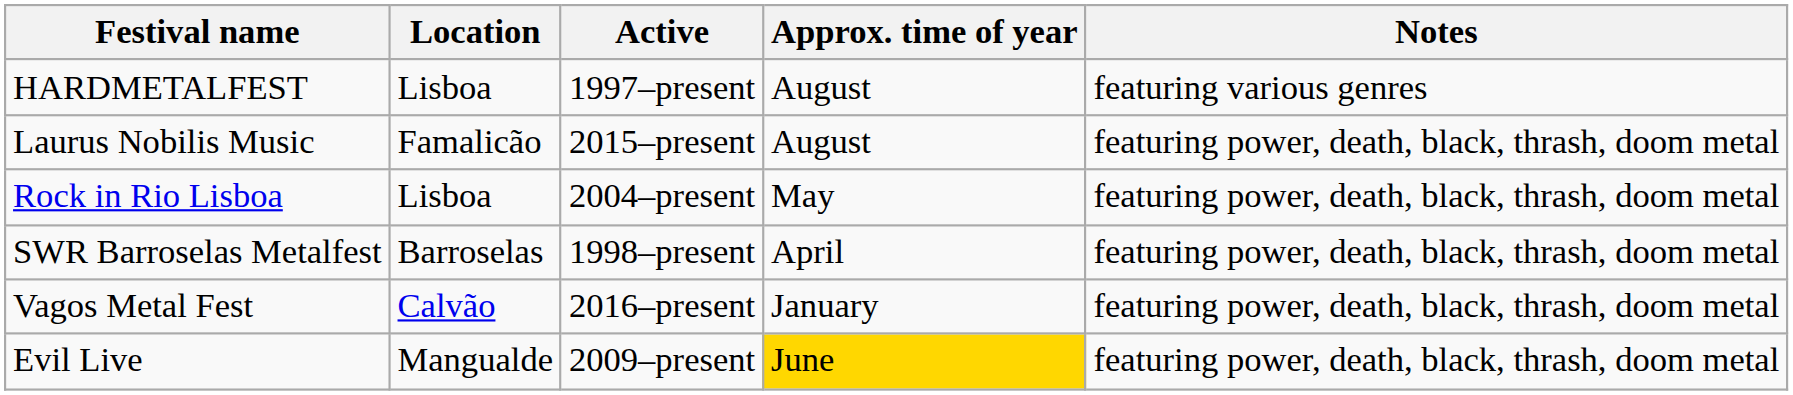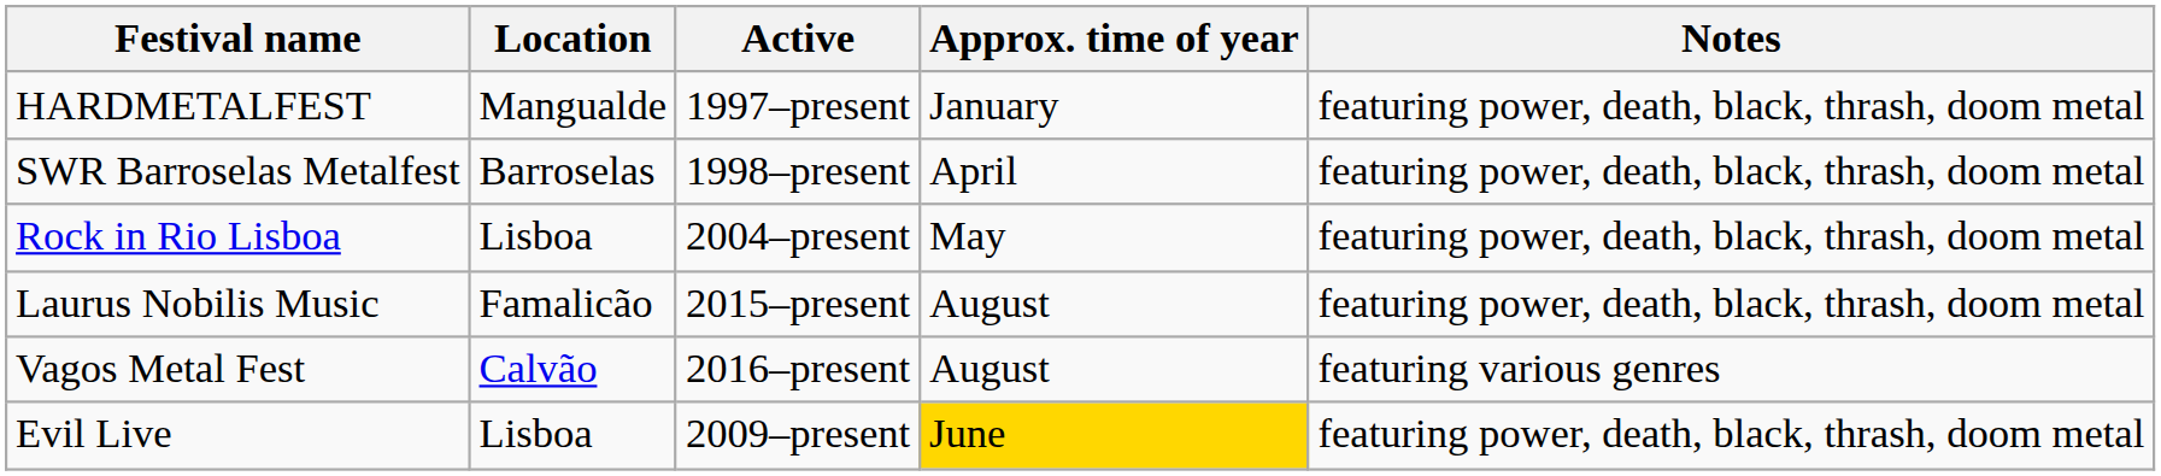HARDMETALFEST | Location: Lisboa -> Mangualde
HARDMETALFEST | Approx. time of year: August -> January
HARDMETALFEST | Notes: featuring various genres -> featuring power, death, black, thrash, doom metal
rows swapped: Laurus Nobilis Music <-> SWR Barroselas Metalfest
Vagos Metal Fest | Approx. time of year: January -> August
Vagos Metal Fest | Notes: featuring power, death, black, thrash, doom metal -> featuring various genres
Evil Live | Location: Mangualde -> Lisboa
